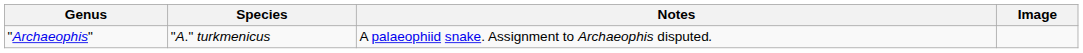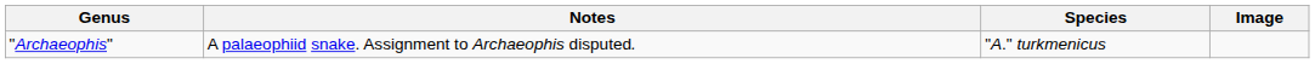columns swapped: Species <-> Notes
